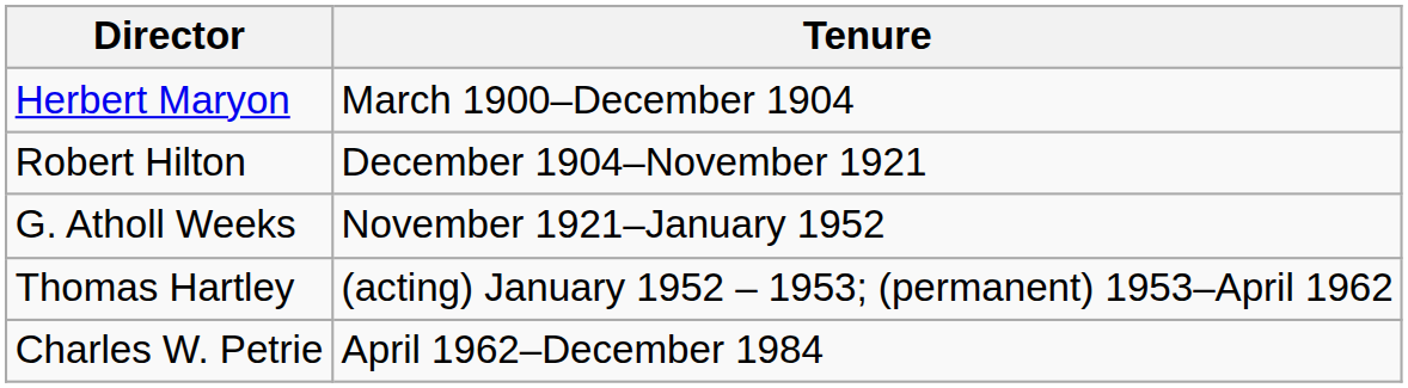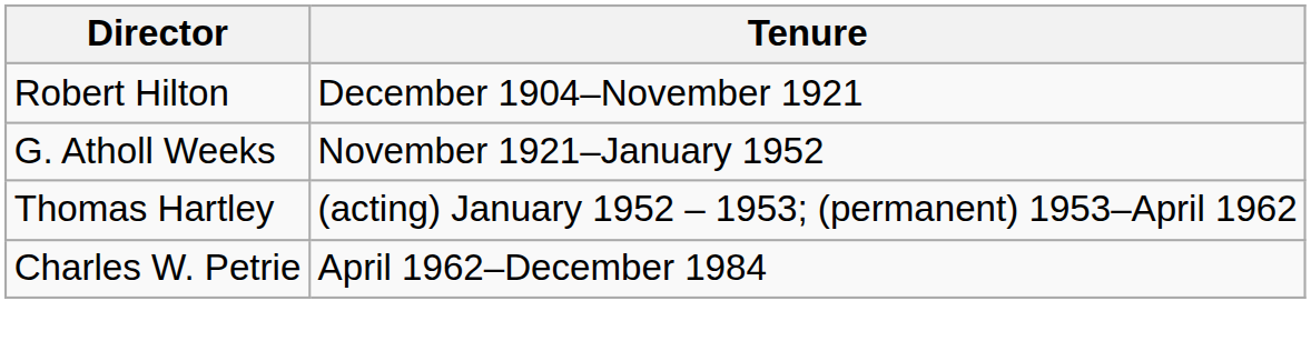- row: Herbert Maryon | March 1900–December 1904
